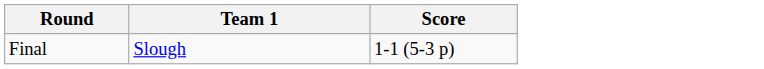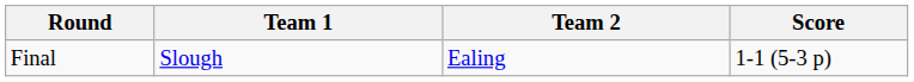+ column: Team 2 | Ealing
